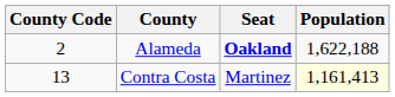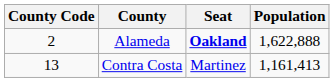Alameda | Population: 1,622,188 -> 1,622,888
Contra Costa | Population: lightyellow background -> no background
